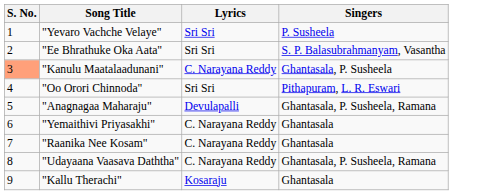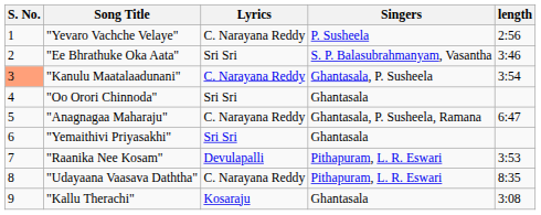+ column: length | 2:56 | 3:46 | 3:54 | 6:47 | 3:53 | 8:35 | 3:08
"Yevaro Vachche Velaye" | Lyrics: Sri Sri -> C. Narayana Reddy
"Oo Orori Chinnoda" | Singers: Pithapuram, L. R. Eswari -> Ghantasala
"Anagnagaa Maharaju" | Lyrics: Devulapalli -> C. Narayana Reddy
"Yemaithivi Priyasakhi" | Lyrics: C. Narayana Reddy -> Sri Sri
"Raanika Nee Kosam" | Lyrics: C. Narayana Reddy -> Devulapalli
"Raanika Nee Kosam" | Singers: Ghantasala -> Pithapuram, L. R. Eswari
"Udayaana Vaasava Daththa" | Singers: Ghantasala, P. Susheela, Ramana -> Pithapuram, L. R. Eswari
